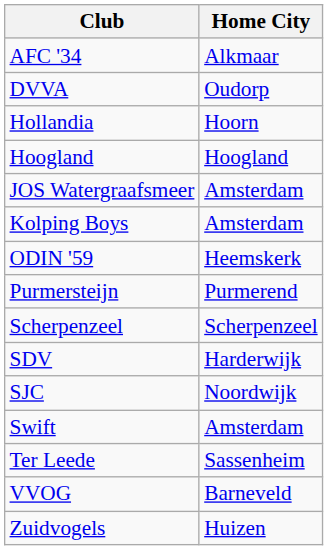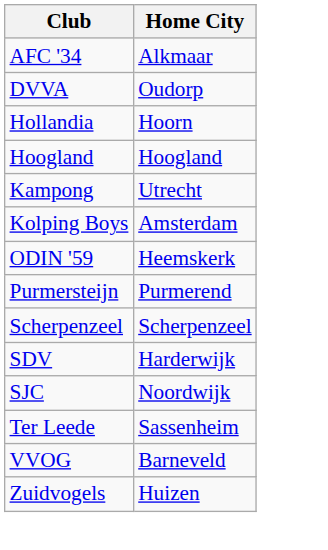- row: JOS Watergraafsmeer | Amsterdam
+ row: Kampong | Utrecht
- row: Swift | Amsterdam
